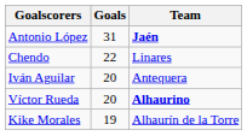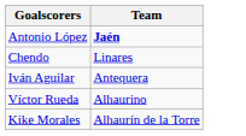- column: Goals | 31 | 22 | 20 | 20 | 19
Víctor Rueda | Team: bold -> normal
